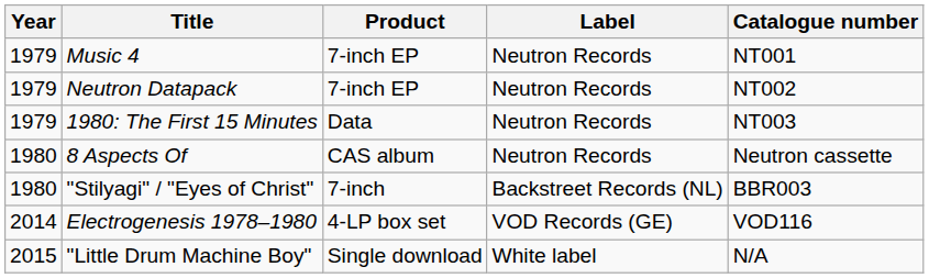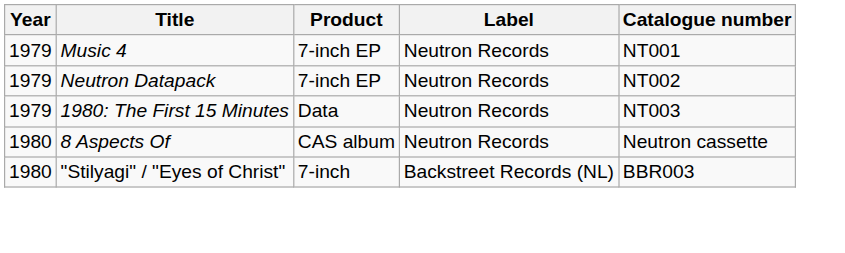- row: 2014 | Electrogenesis 1978–1980 | 4-LP box set | VOD Records (GE) | VOD116
- row: 2015 | "Little Drum Machine Boy" | Single download | White label | N/A
